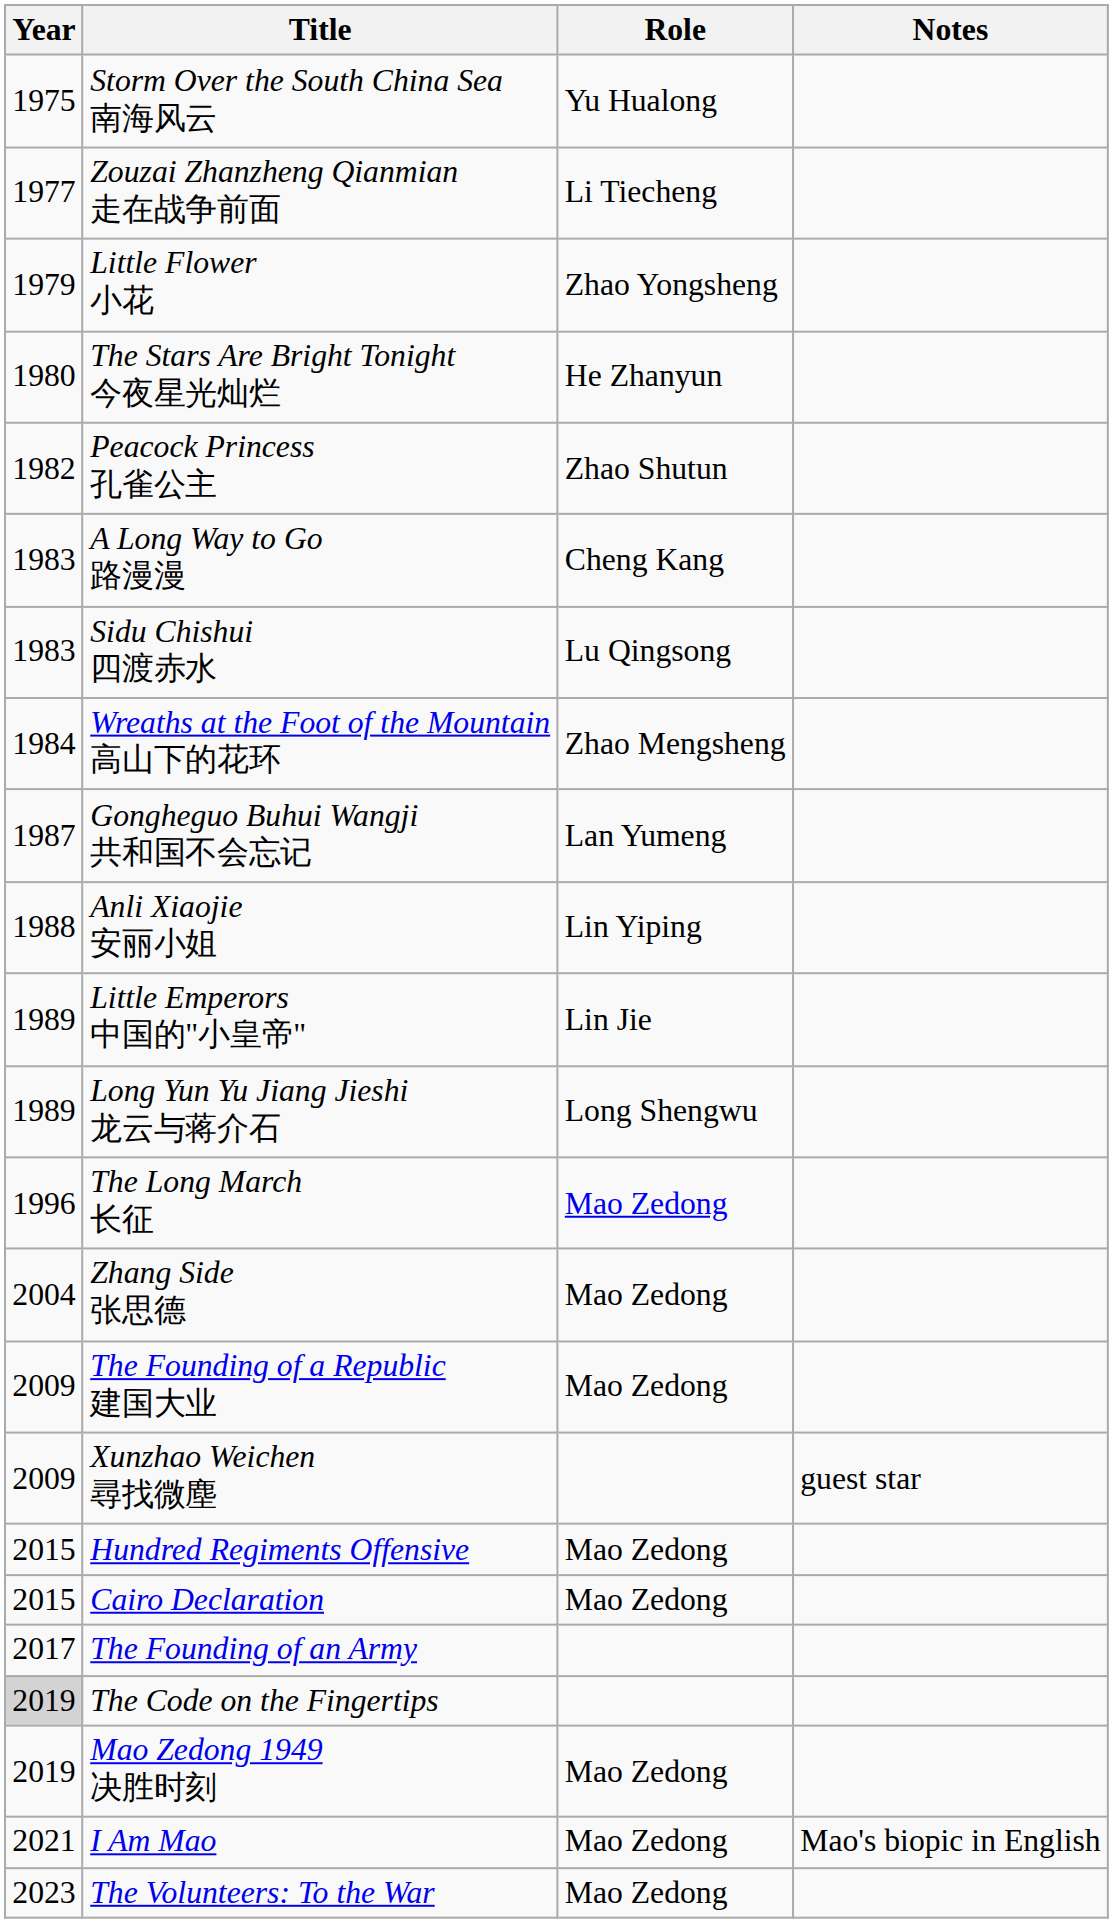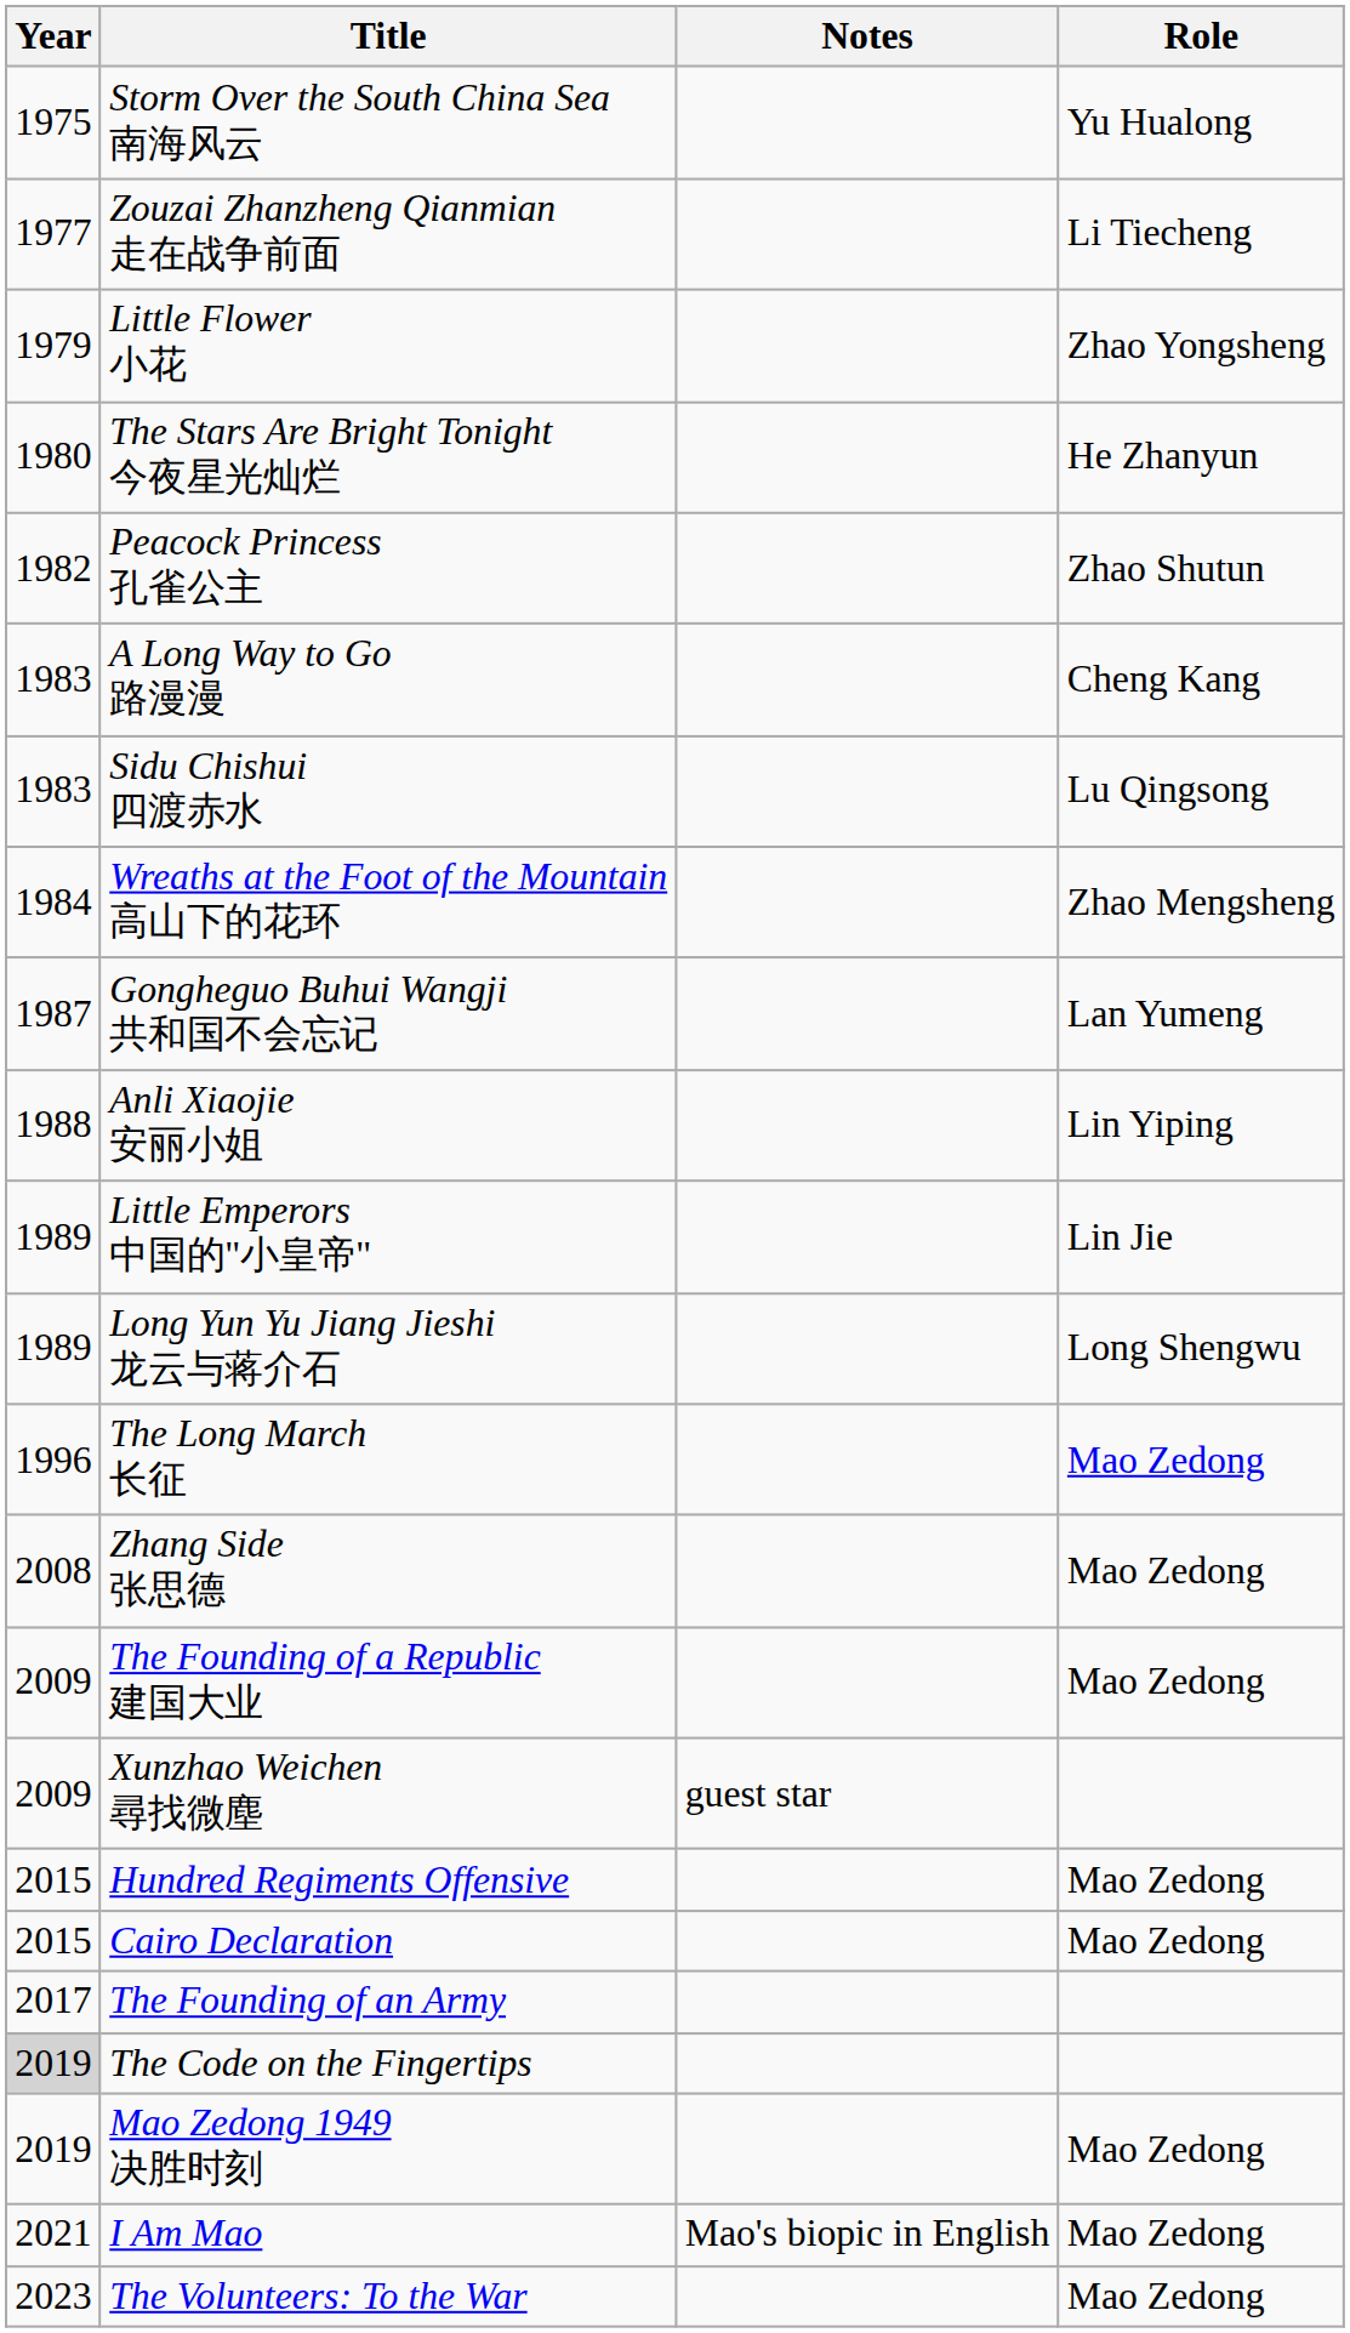columns swapped: Role <-> Notes
Zhang Side 张思德 | Year: 2004 -> 2008
